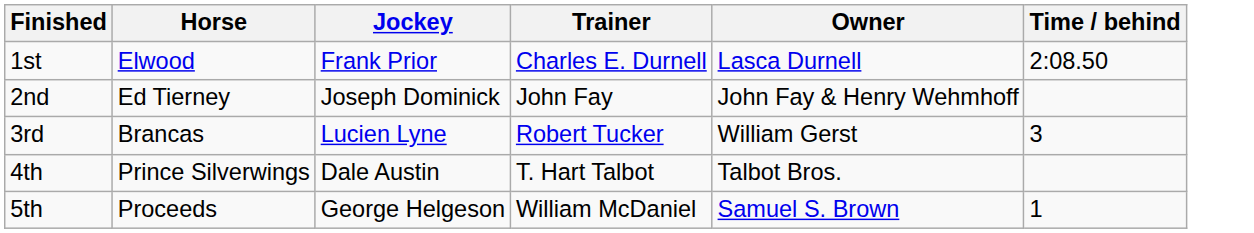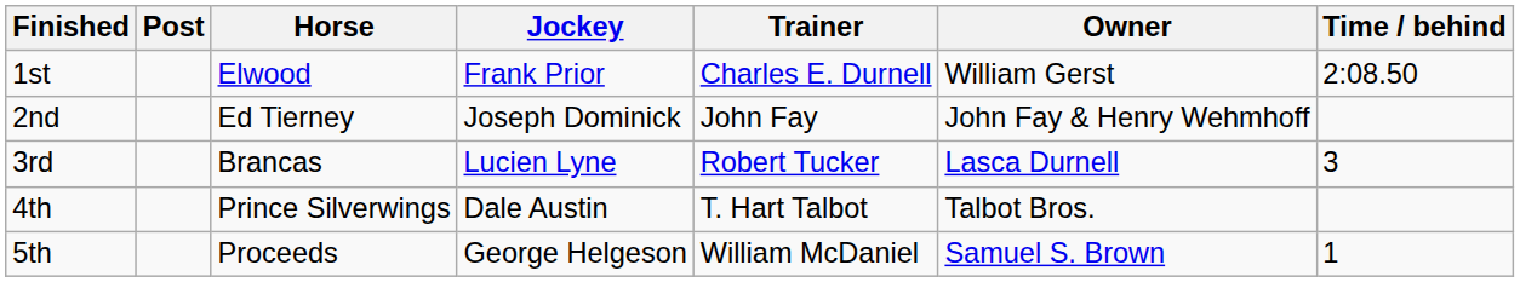+ column: Post
1st | Owner: Lasca Durnell -> William Gerst
3rd | Owner: William Gerst -> Lasca Durnell
